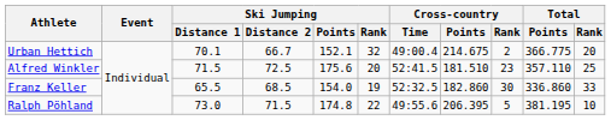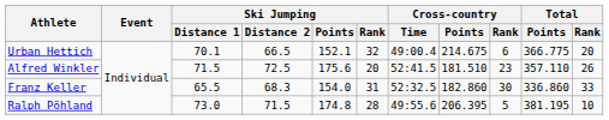Urban Hettich | Ski Jumping / Distance 2: 66.7 -> 66.5
Urban Hettich | Cross-country / Rank: 2 -> 6
Alfred Winkler | Total / Rank: 25 -> 26
Franz Keller | Ski Jumping / Distance 2: 68.5 -> 68.3
Franz Keller | Ski Jumping / Rank: 19 -> 31
Ralph Pöhland | Ski Jumping / Rank: 22 -> 28
